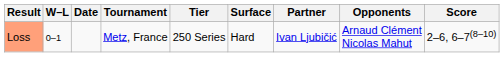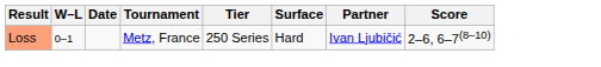- column: Opponents | Arnaud Clément Nicolas Mahut
